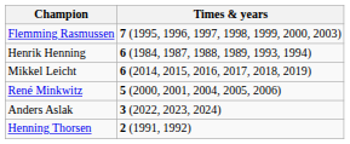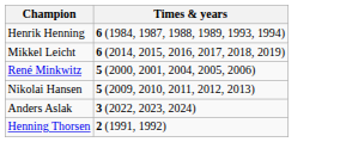- row: Flemming Rasmussen | 7 (1995, 1996, 1997, 1998, 1999, 2000, 2003)
+ row: Nikolai Hansen | 5 (2009, 2010, 2011, 2012, 2013)
